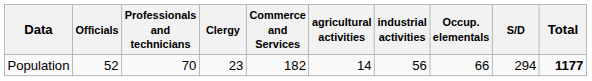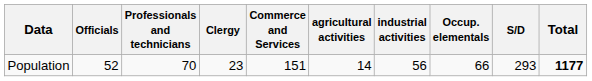Population | Commerce and Services: 182 -> 151
Population | S/D: 294 -> 293
